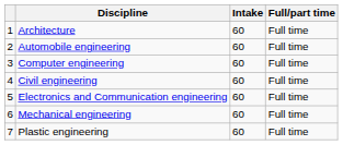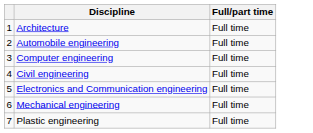- column: Intake | 60 | 60 | 60 | 60 | 60 | 60 | 60
